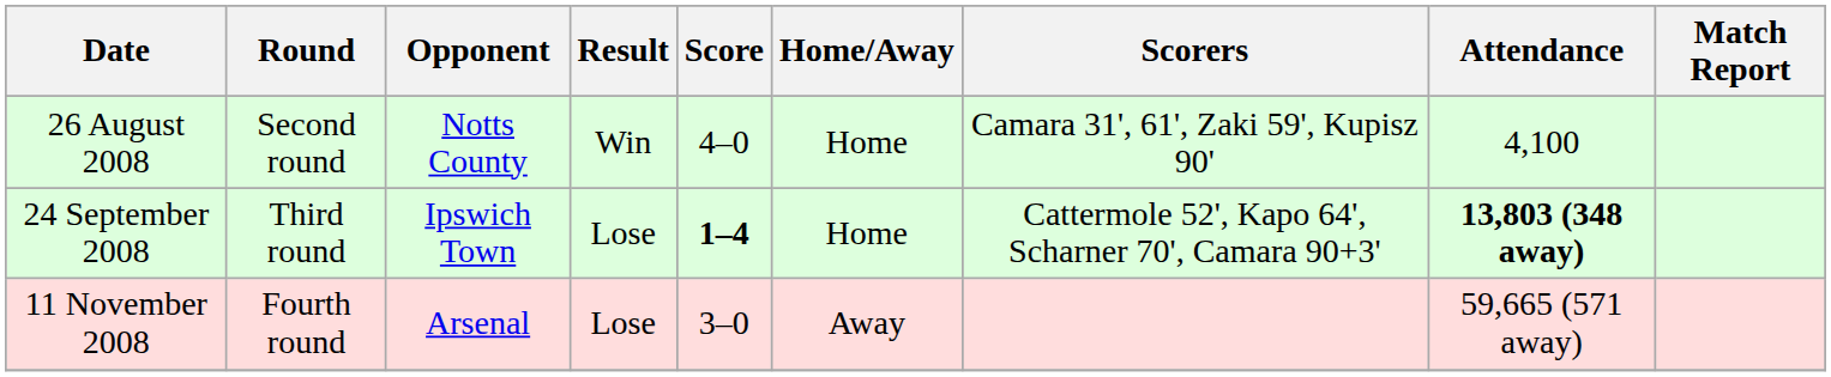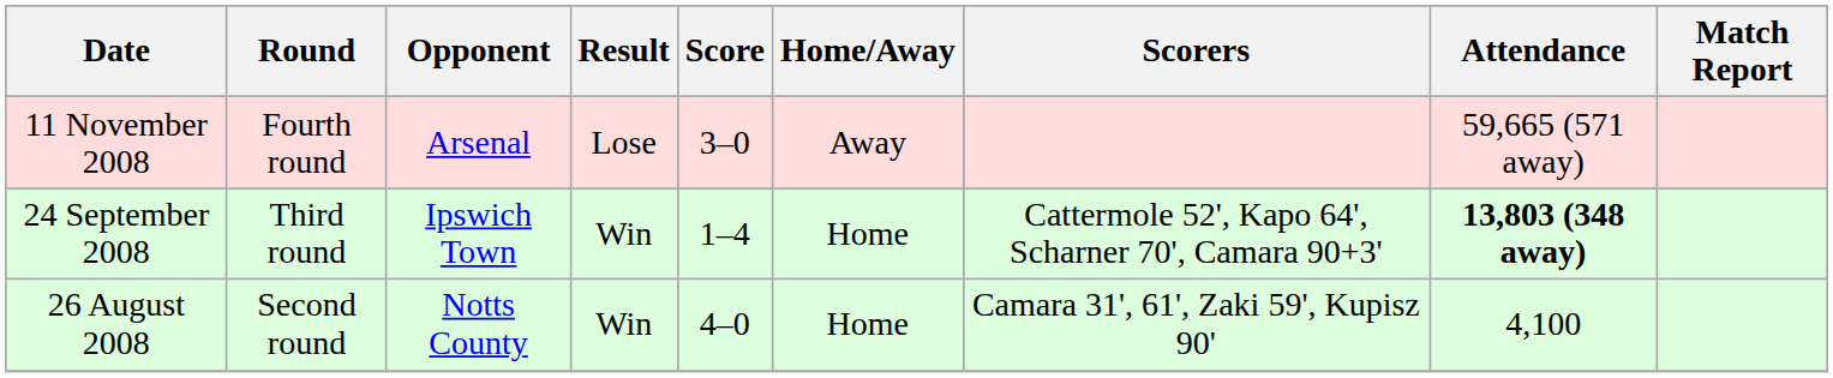rows swapped: 26 August 2008 <-> 11 November 2008
24 September 2008 | Result: Lose -> Win
24 September 2008 | Score: bold -> normal
